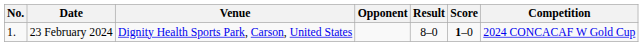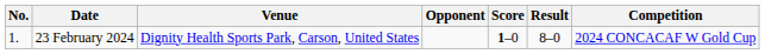columns swapped: Score <-> Result
